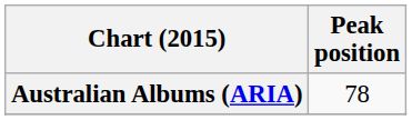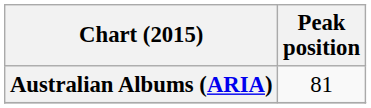Australian Albums (ARIA) | Peak position: 78 -> 81
